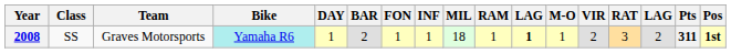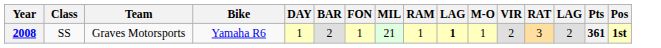- column: INF | 1
2008 | Bike: paleturquoise background -> no background
2008 | MIL: 18 -> 21
2008 | Pts: 311 -> 361
